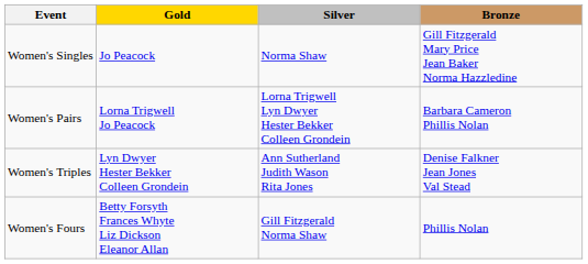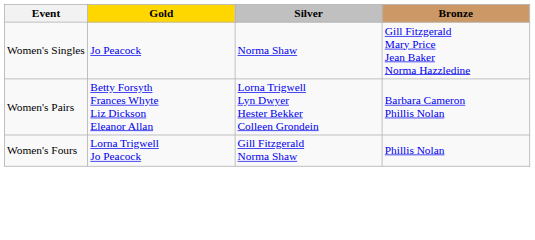Women's Pairs | Gold: Lorna Trigwell Jo Peacock -> Betty Forsyth Frances Whyte Liz Dickson Eleanor Allan
- row: Women's Triples | Lyn Dwyer Hester Bekker Colleen Grondein | Ann Sutherland Judith Wason Rita Jones | Denise Falkner Jean Jones Val Stead
Women's Fours | Gold: Betty Forsyth Frances Whyte Liz Dickson Eleanor Allan -> Lorna Trigwell Jo Peacock
